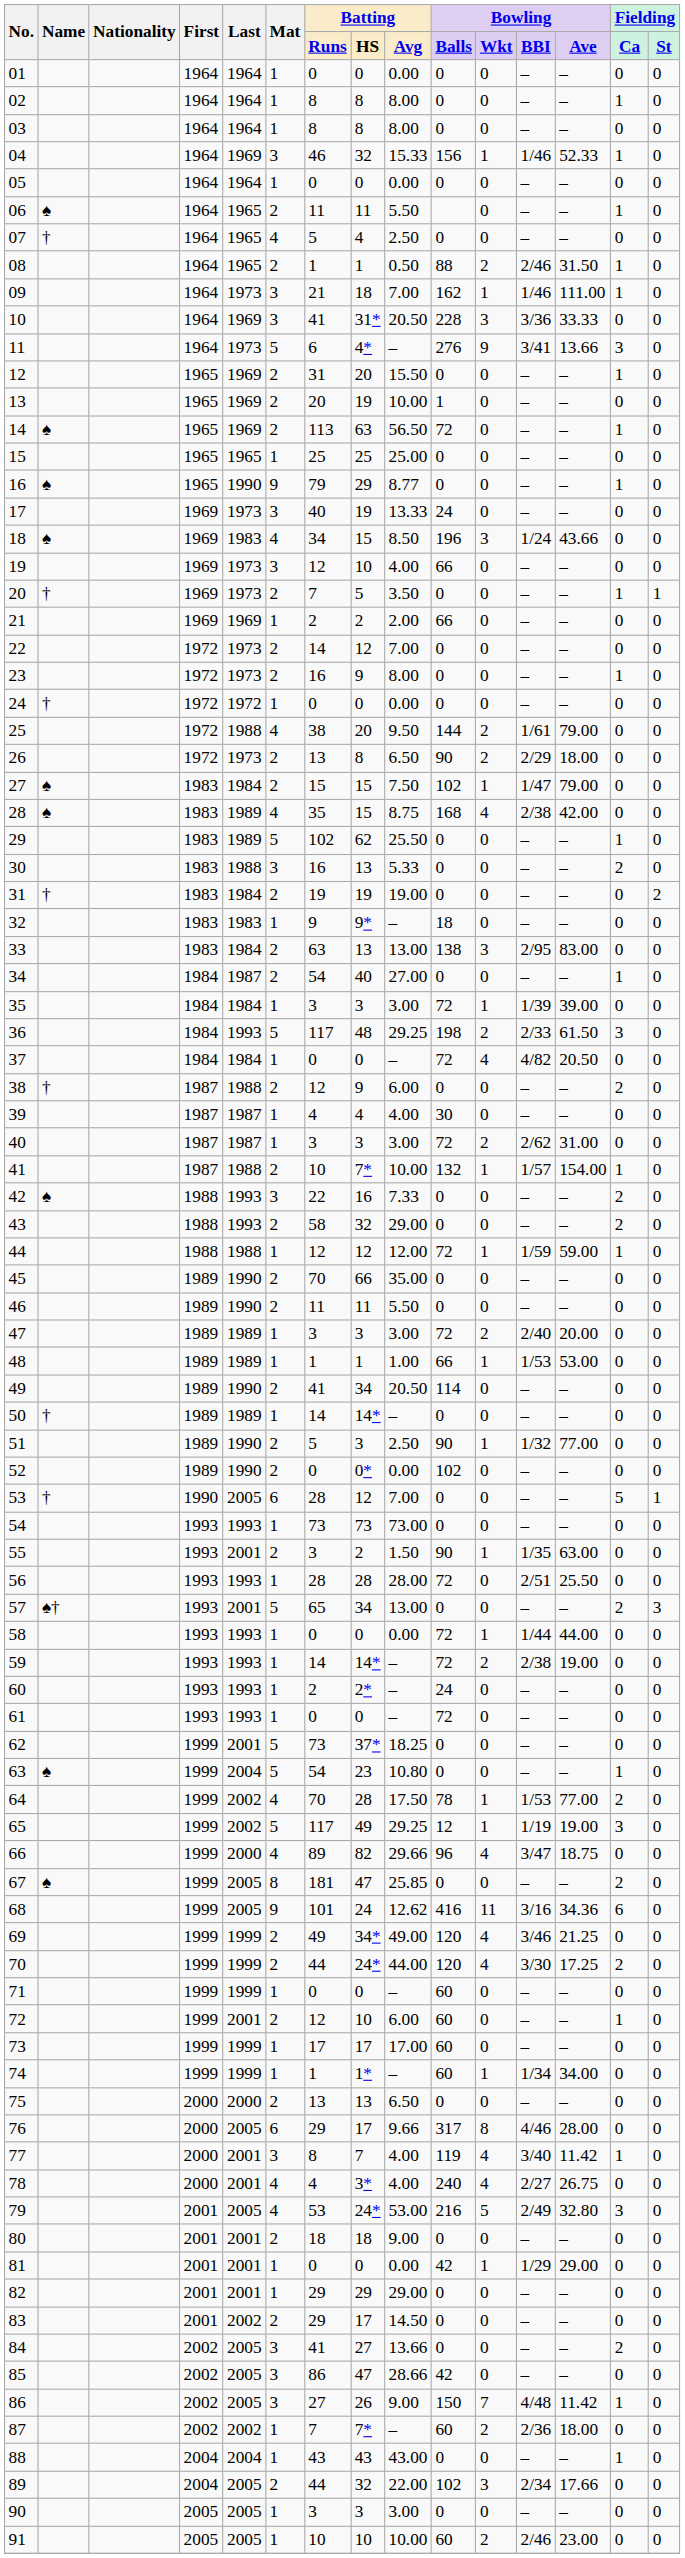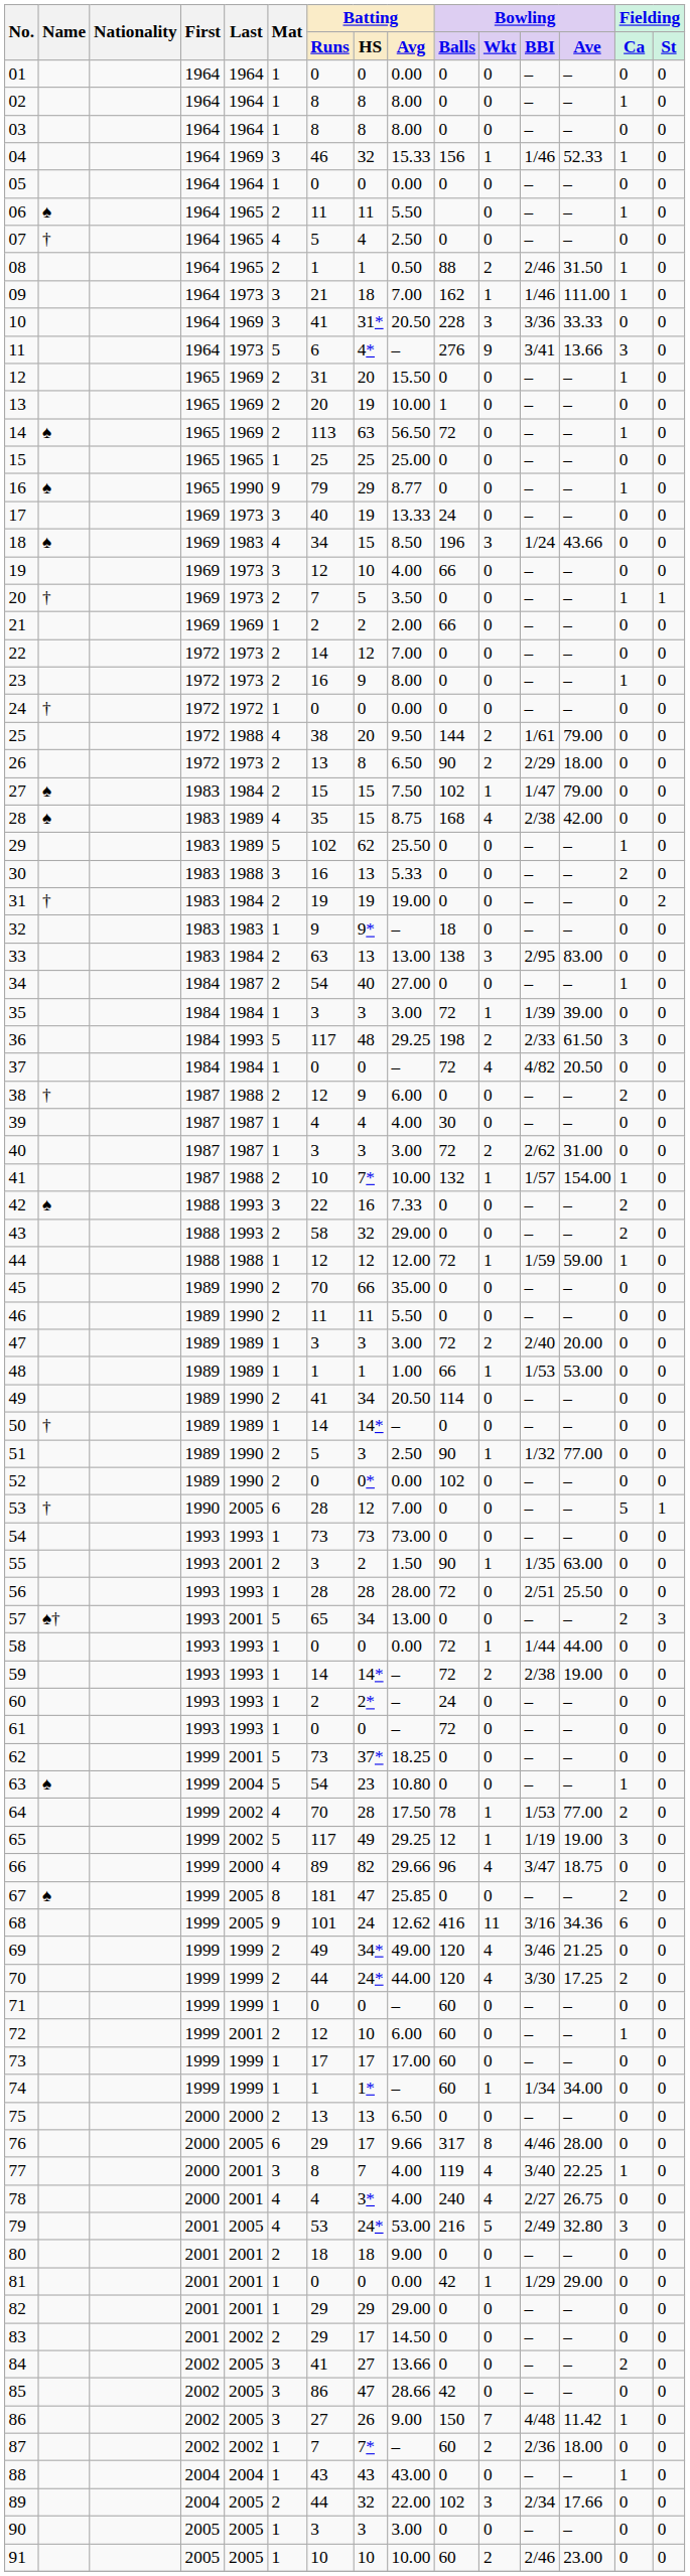77 | Bowling / Ave: 11.42 -> 22.25
